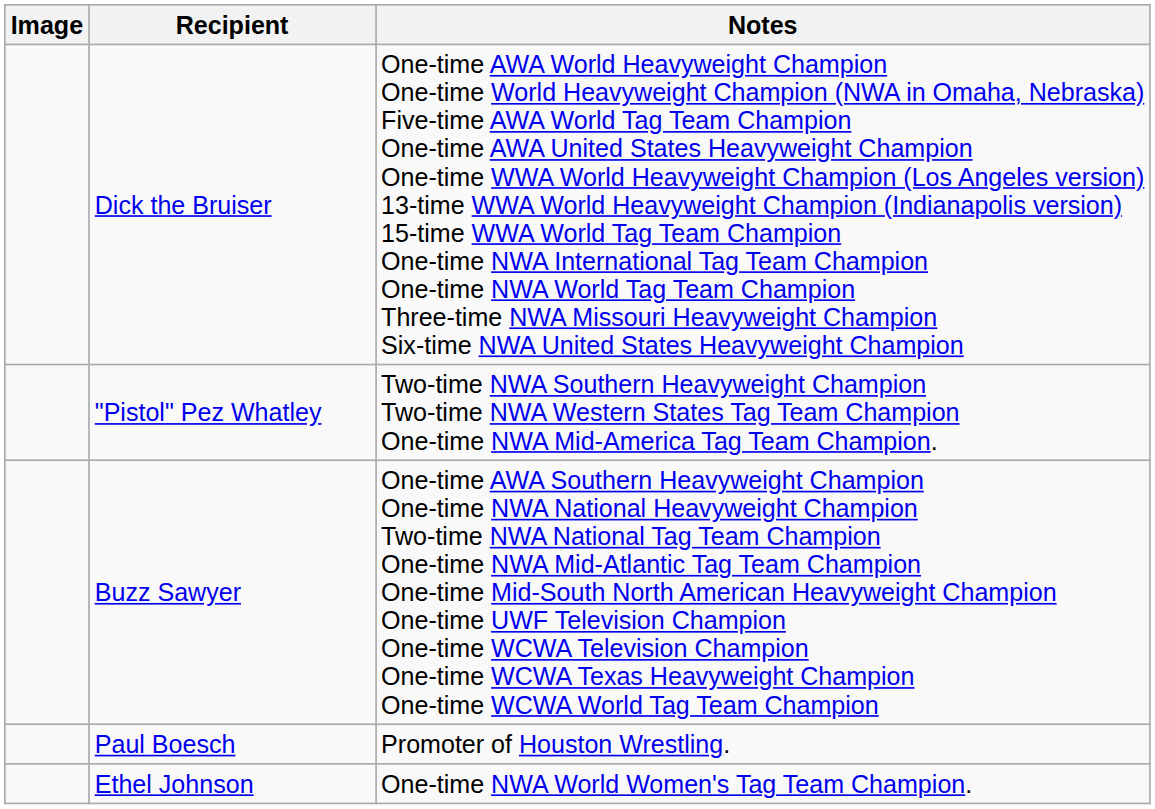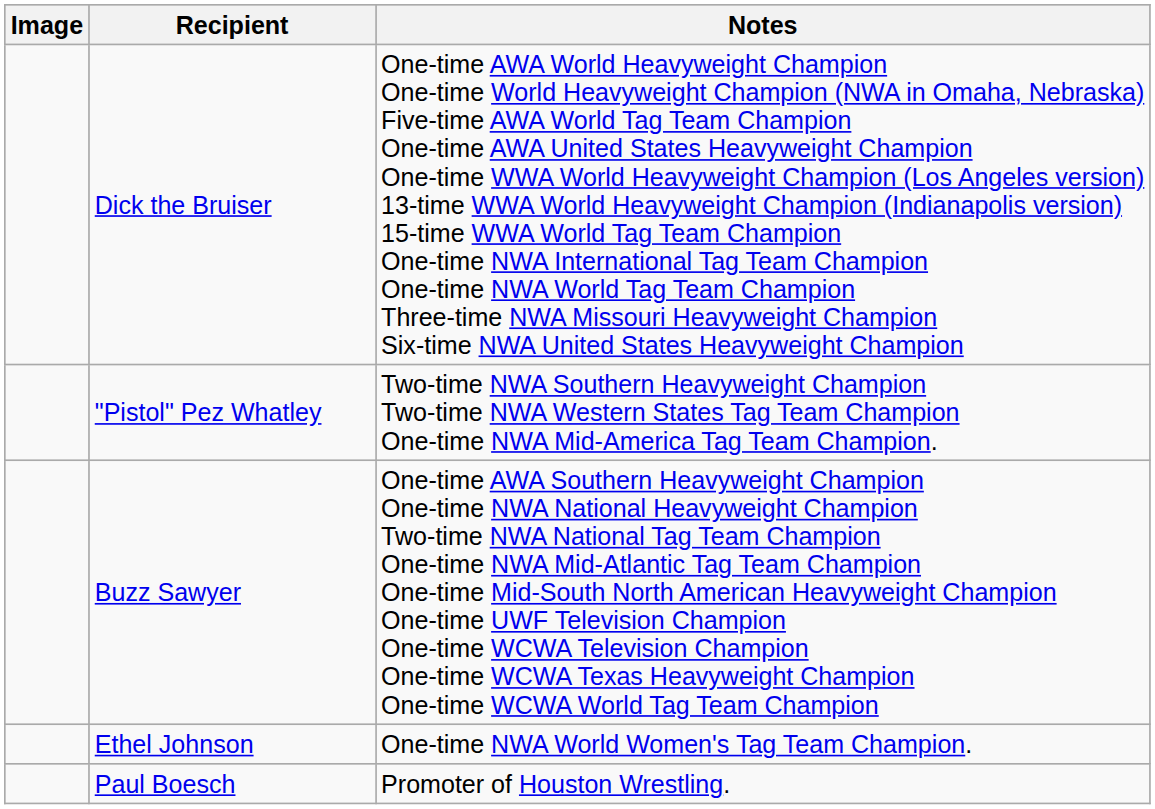rows swapped: Ethel Johnson <-> Paul Boesch
